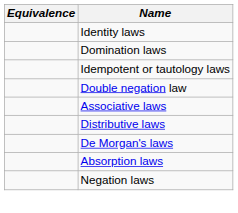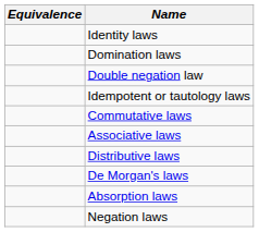rows swapped: Idempotent or tautology laws <-> Double negation law
+ row: Commutative laws
